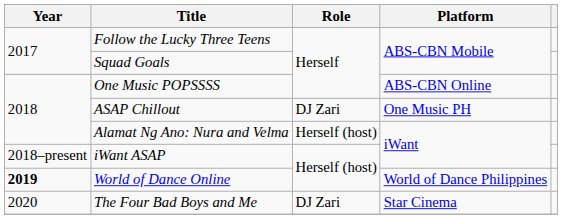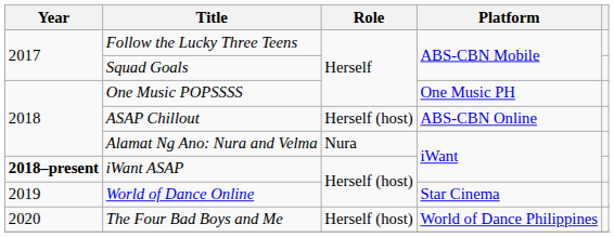One Music POPSSSS | Platform: ABS-CBN Online -> One Music PH
ASAP Chillout | Role: DJ Zari -> Herself (host)
ASAP Chillout | Platform: One Music PH -> ABS-CBN Online
Alamat Ng Ano: Nura and Velma | Role: Herself (host) -> Nura
iWant ASAP | Year: normal -> bold
World of Dance Online | Year: bold -> normal
World of Dance Online | Platform: World of Dance Philippines -> Star Cinema
The Four Bad Boys and Me | Role: DJ Zari -> Herself (host)
The Four Bad Boys and Me | Platform: Star Cinema -> World of Dance Philippines
